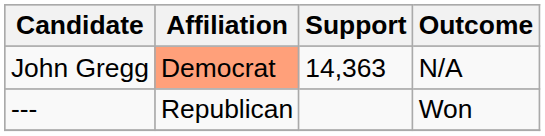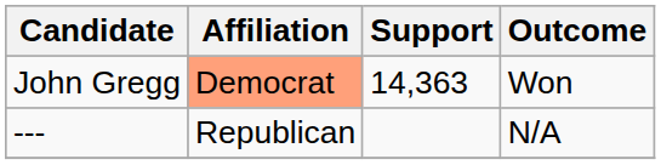John Gregg | Outcome: N/A -> Won
--- | Outcome: Won -> N/A
